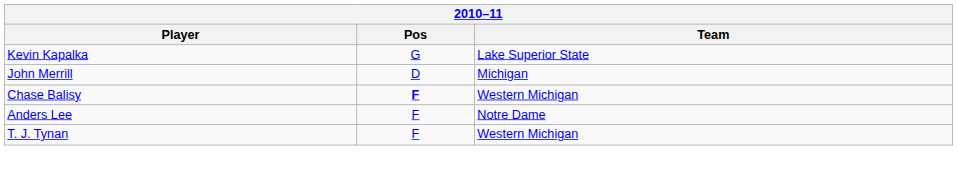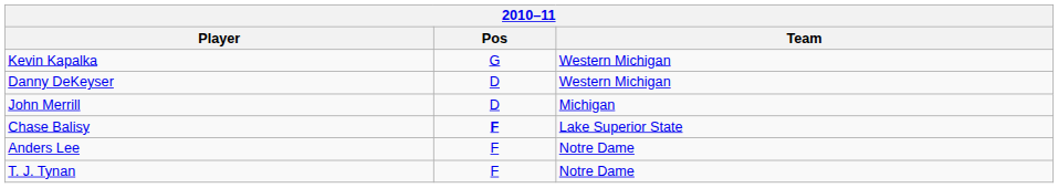Kevin Kapalka | Team: Lake Superior State -> Western Michigan
+ row: Danny DeKeyser | D | Western Michigan
Chase Balisy | Team: Western Michigan -> Lake Superior State
T. J. Tynan | Team: Western Michigan -> Notre Dame
